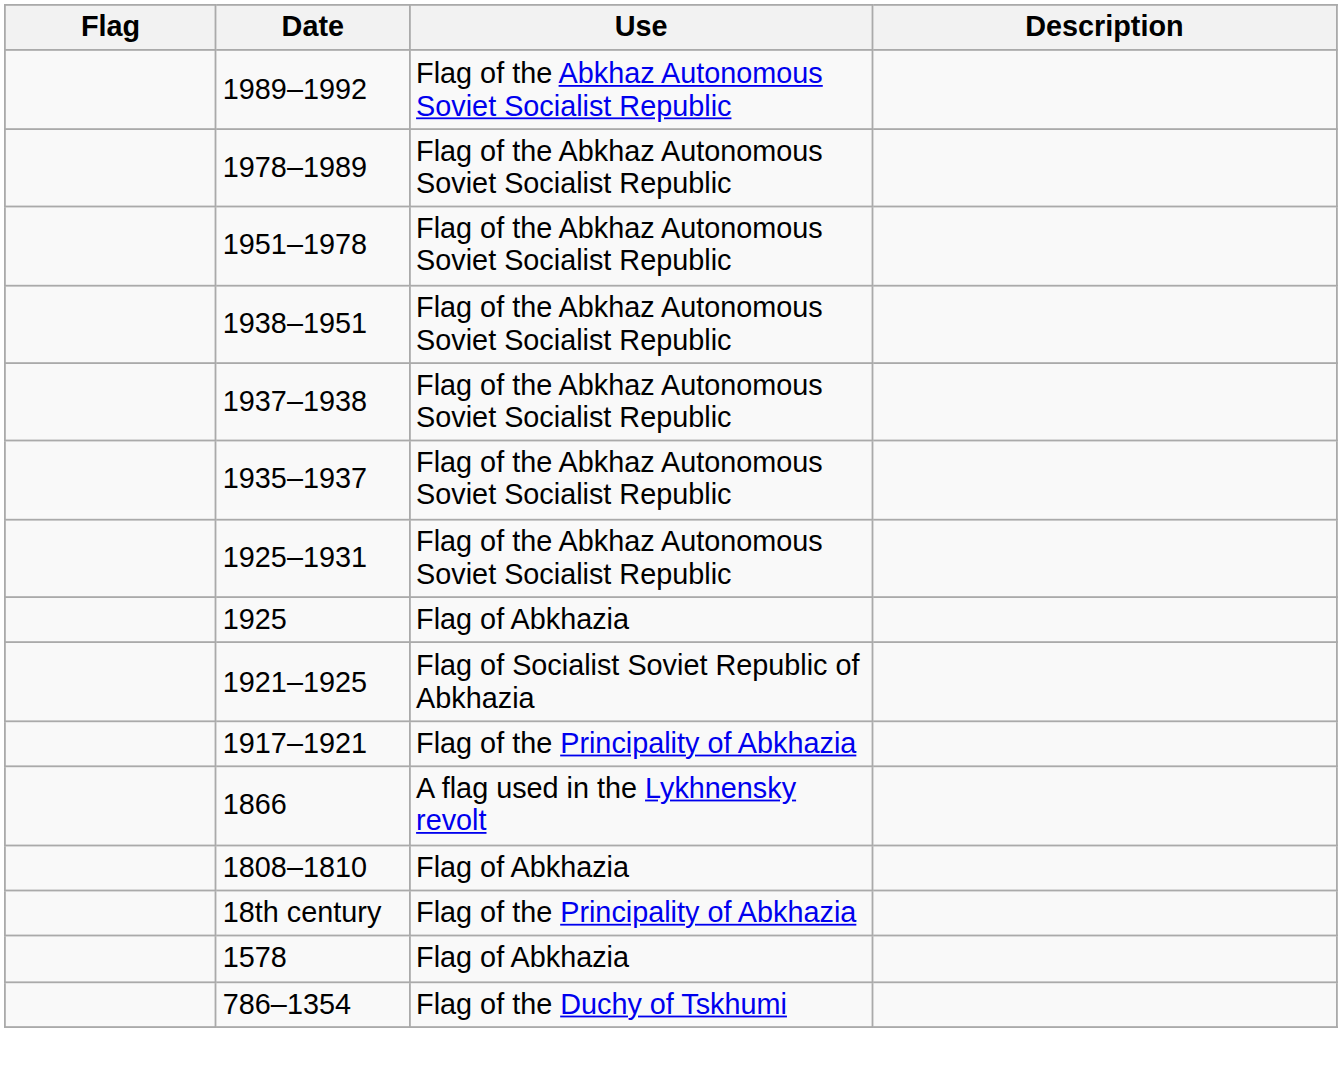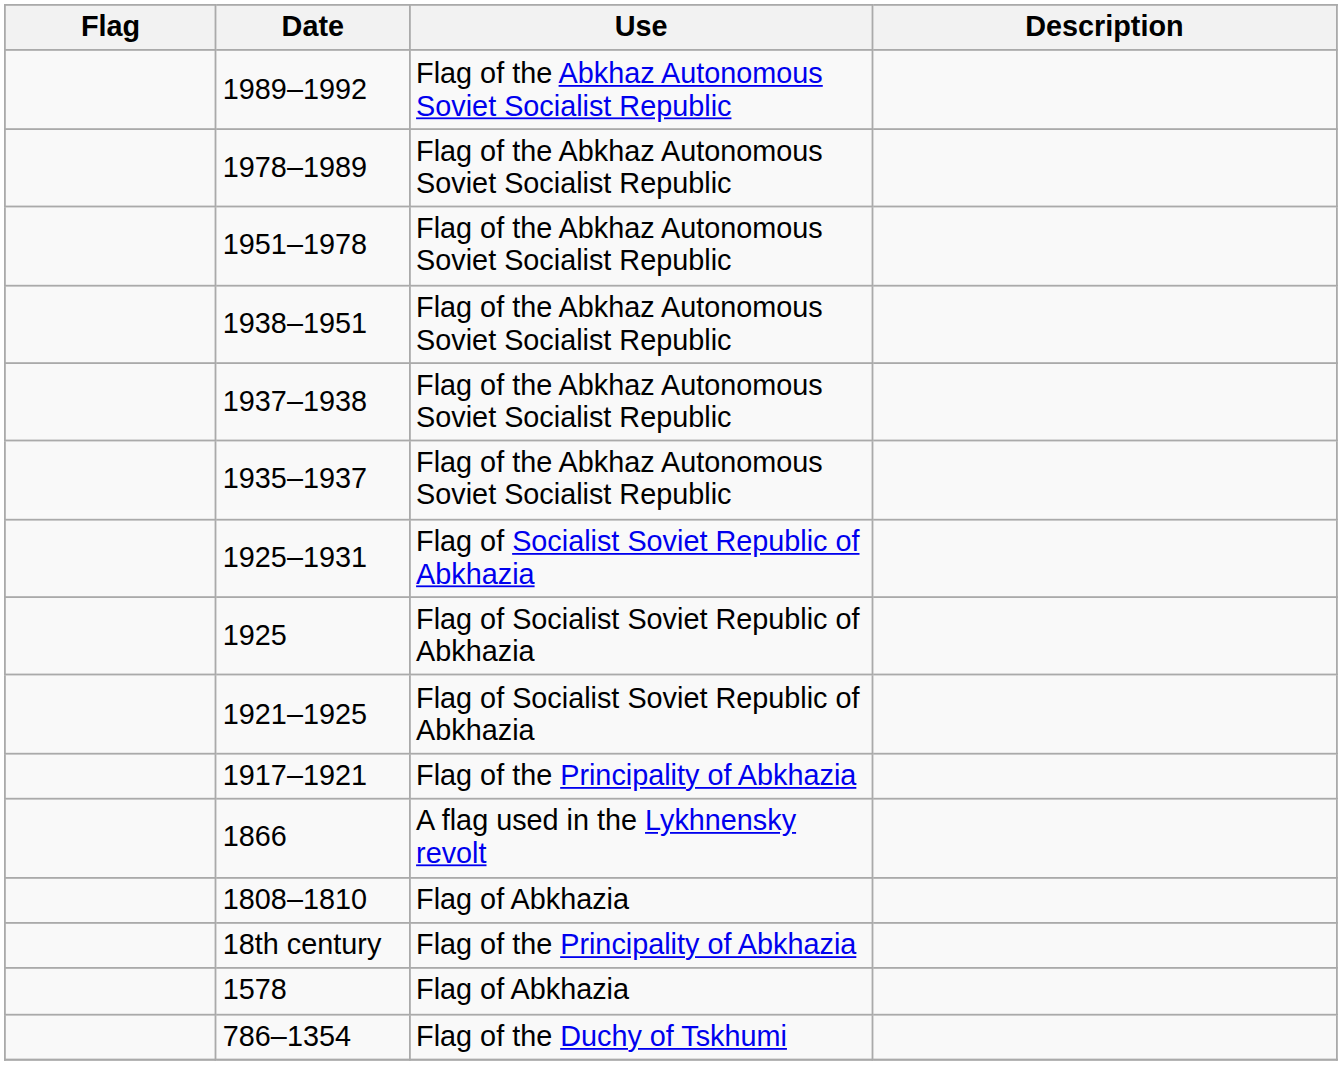1925–1931 | Use: Flag of the Abkhaz Autonomous Soviet Socialist Republic -> Flag of Socialist Soviet Republic of Abkhazia
1925 | Use: Flag of Abkhazia -> Flag of Socialist Soviet Republic of Abkhazia
